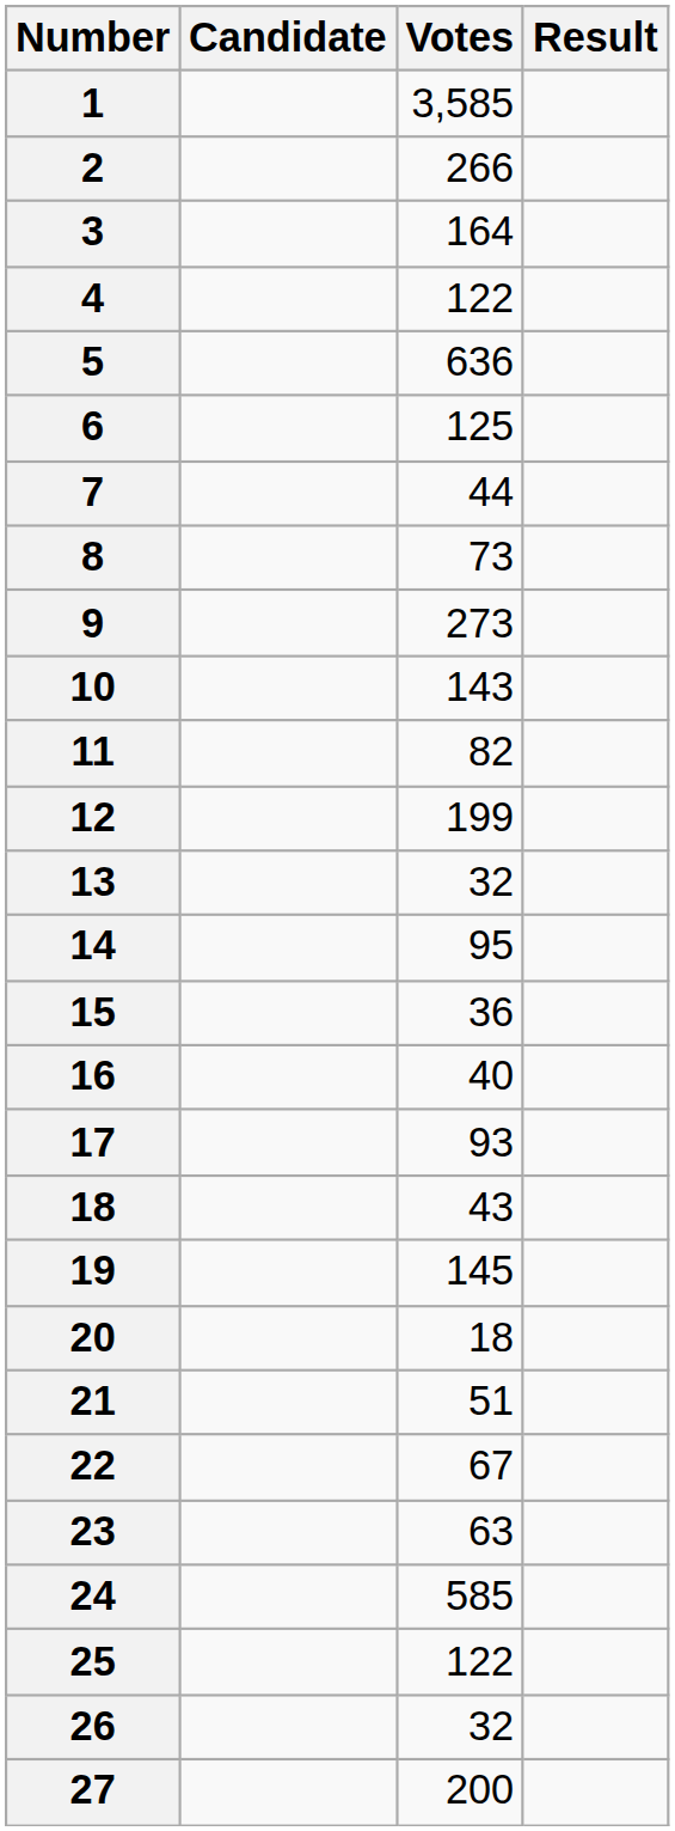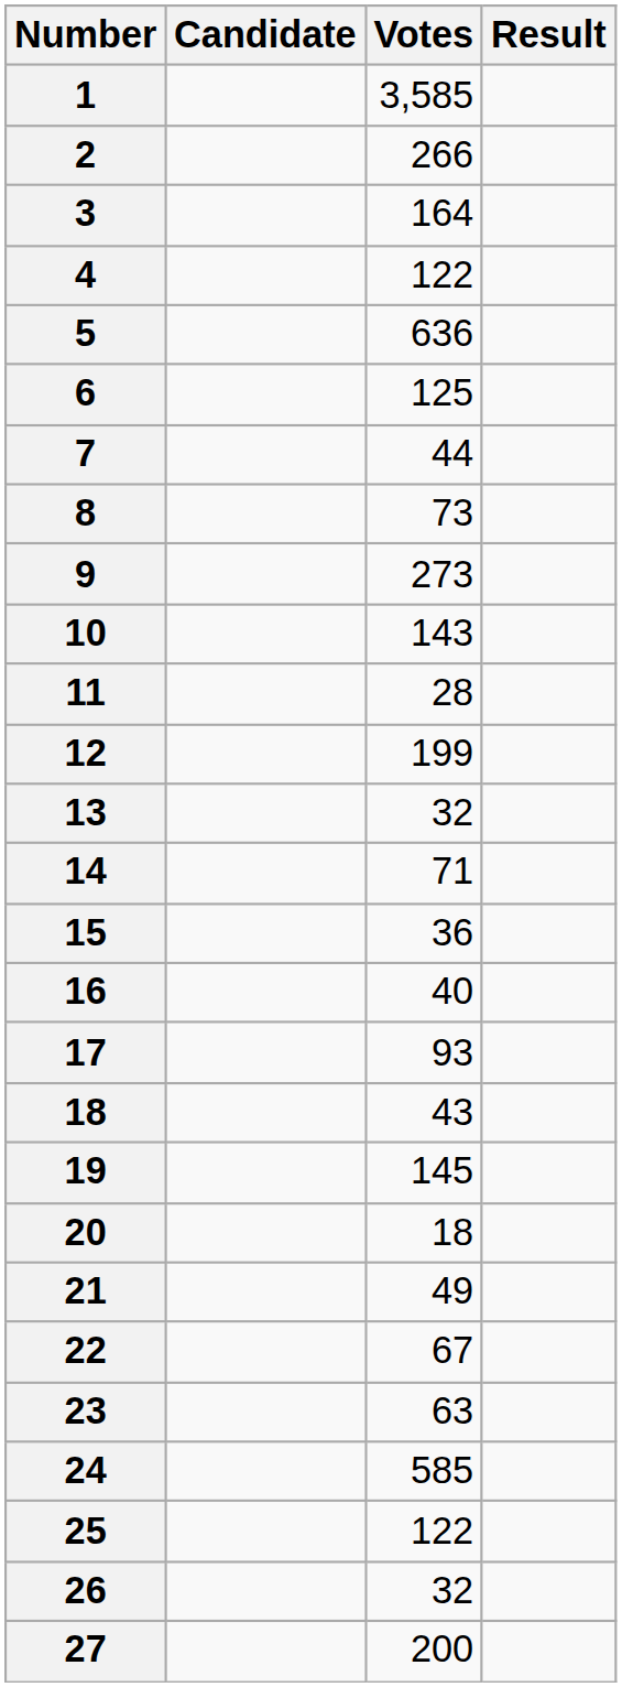11 | Votes: 82 -> 28
14 | Votes: 95 -> 71
21 | Votes: 51 -> 49
